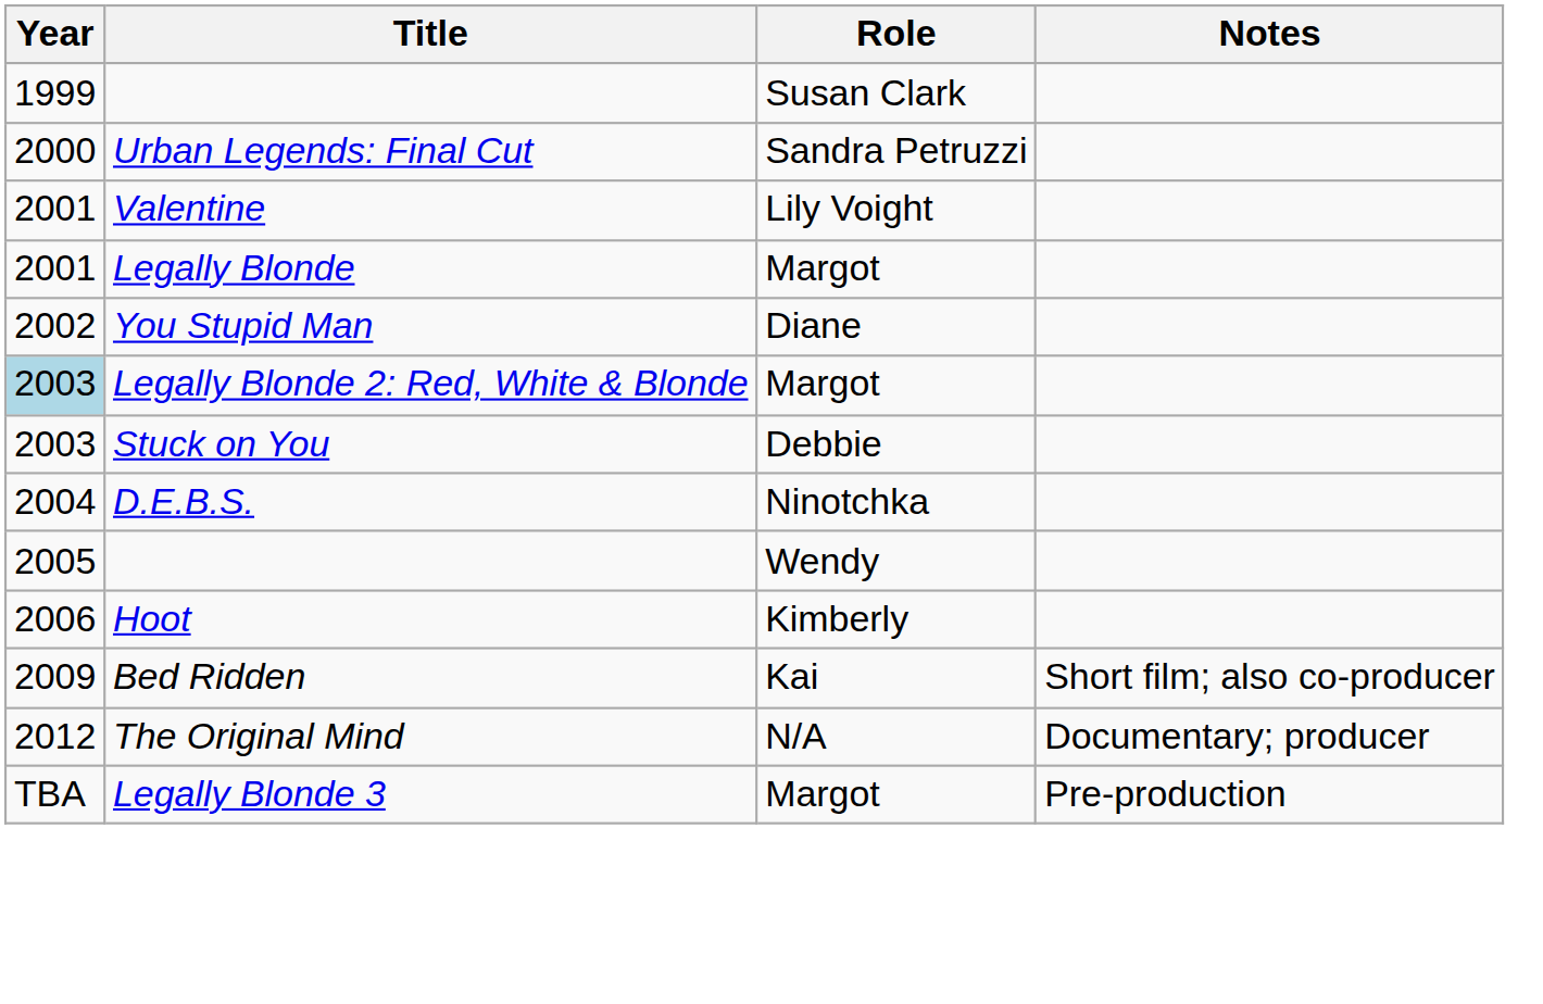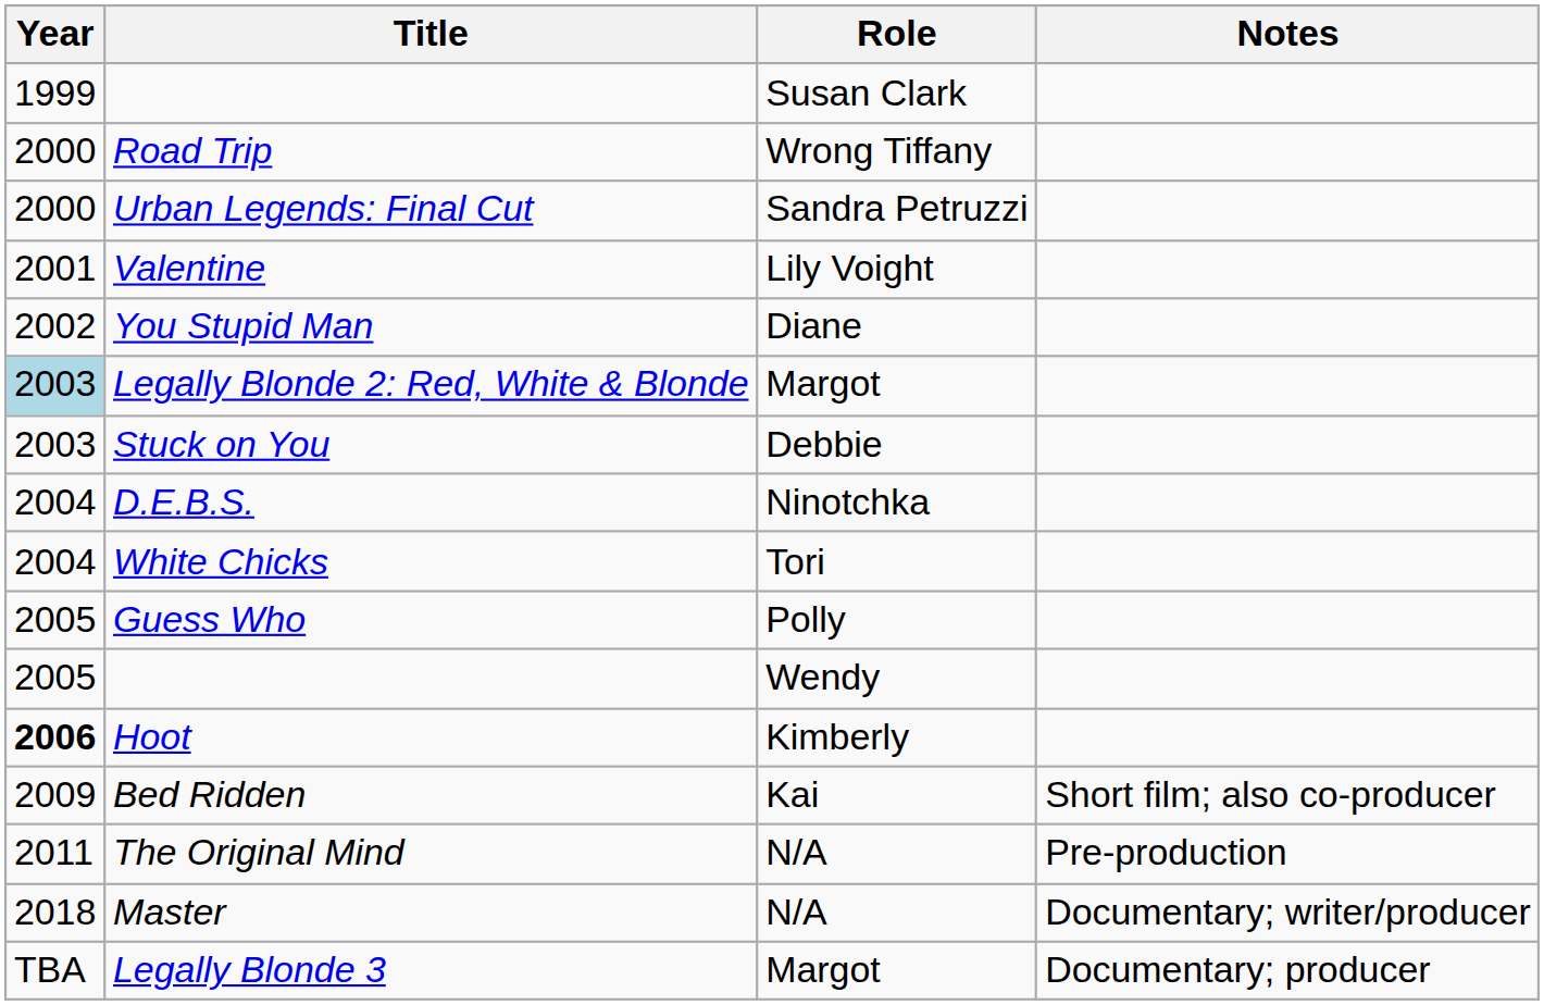+ row: 2000 | Road Trip | Wrong Tiffany
- row: 2001 | Legally Blonde | Margot
+ row: 2004 | White Chicks | Tori
+ row: 2005 | Guess Who | Polly
Hoot | Year: normal -> bold
The Original Mind | Year: 2012 -> 2011
The Original Mind | Notes: Documentary; producer -> Pre-production
+ row: 2018 | Master | N/A | Documentary; writer/producer
Legally Blonde 3 | Notes: Pre-production -> Documentary; producer
